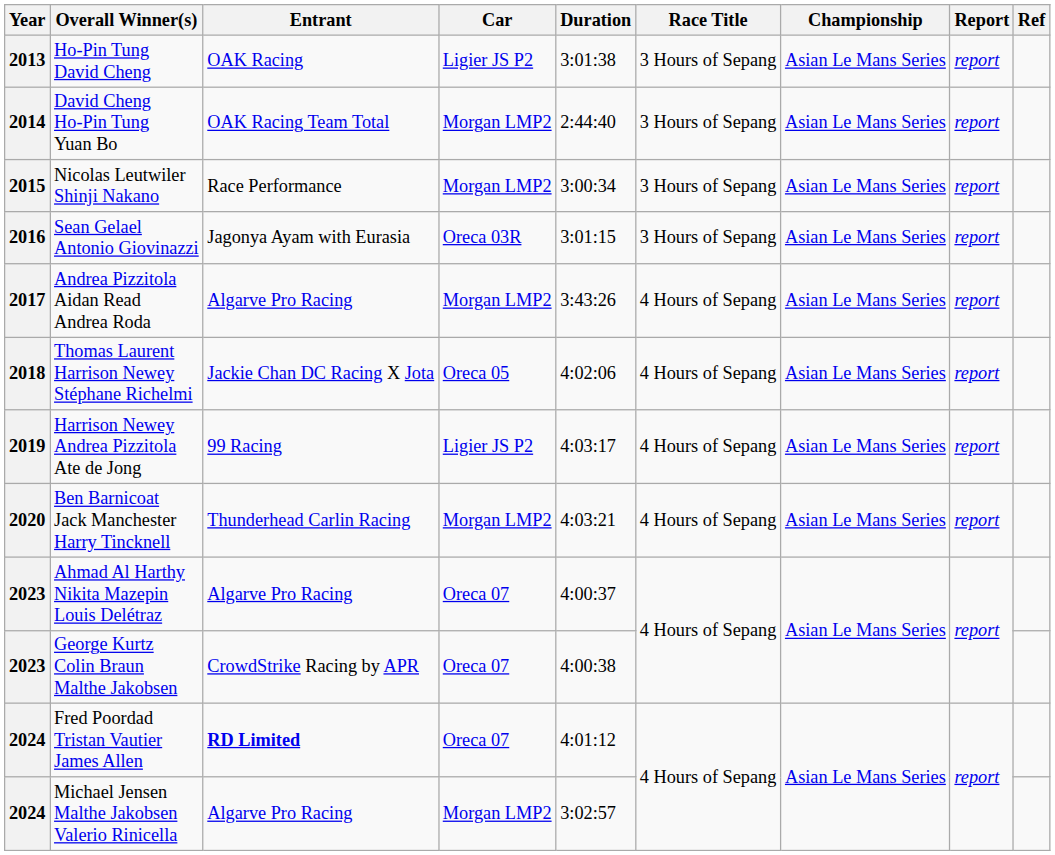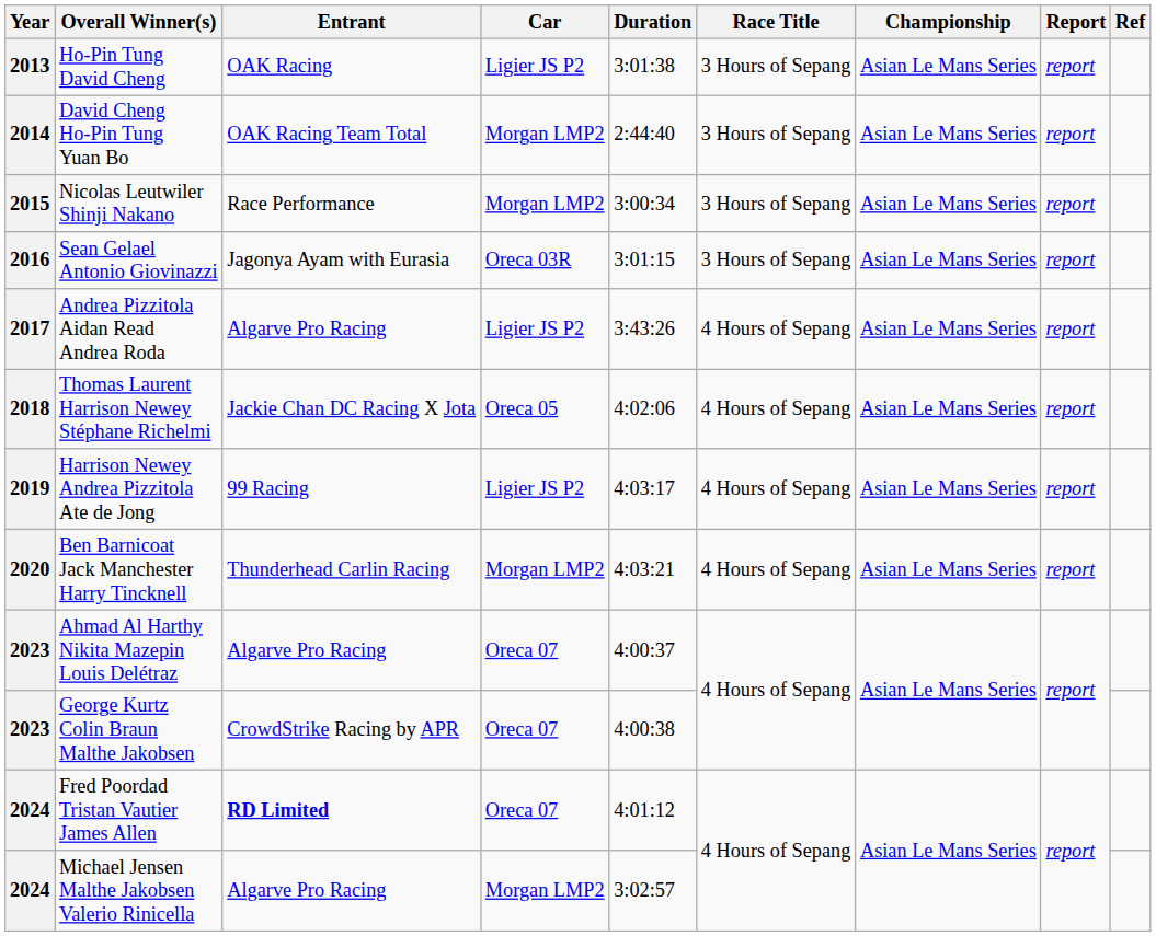Andrea Pizzitola Aidan Read Andrea Roda | Car: Morgan LMP2 -> Ligier JS P2
